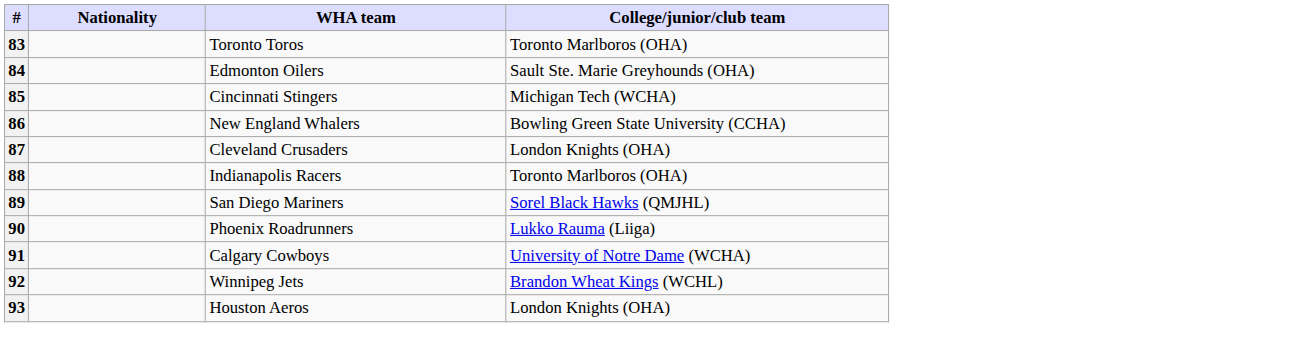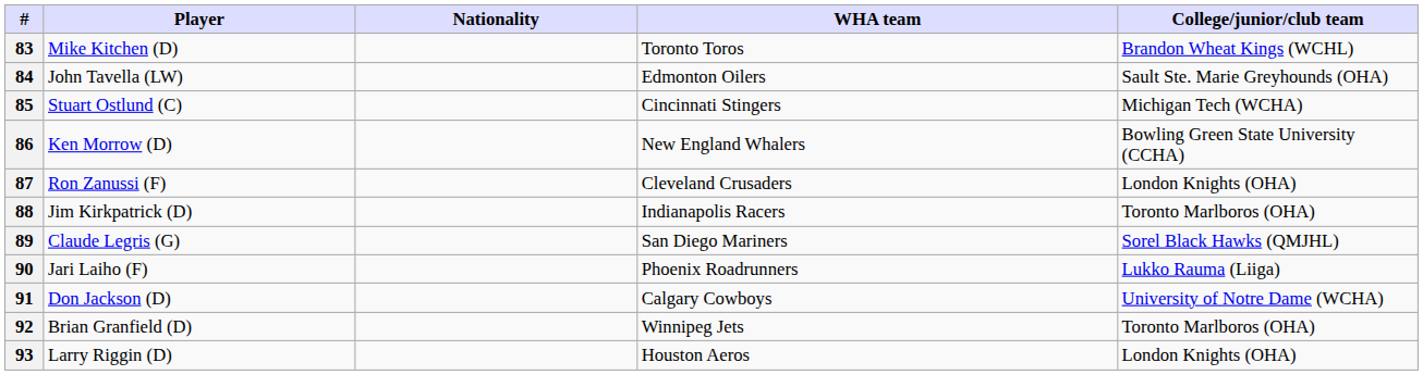+ column: Player | Mike Kitchen (D) | John Tavella (LW) | Stuart Ostlund (C) | Ken Morrow (D) | Ron Zanussi (F) | Jim Kirkpatrick (D) | Claude Legris (G) | Jari Laiho (F) | Don Jackson (D) | Brian Granfield (D) | Larry Riggin (D)
83 | College/junior/club team: Toronto Marlboros (OHA) -> Brandon Wheat Kings (WCHL)
92 | College/junior/club team: Brandon Wheat Kings (WCHL) -> Toronto Marlboros (OHA)
